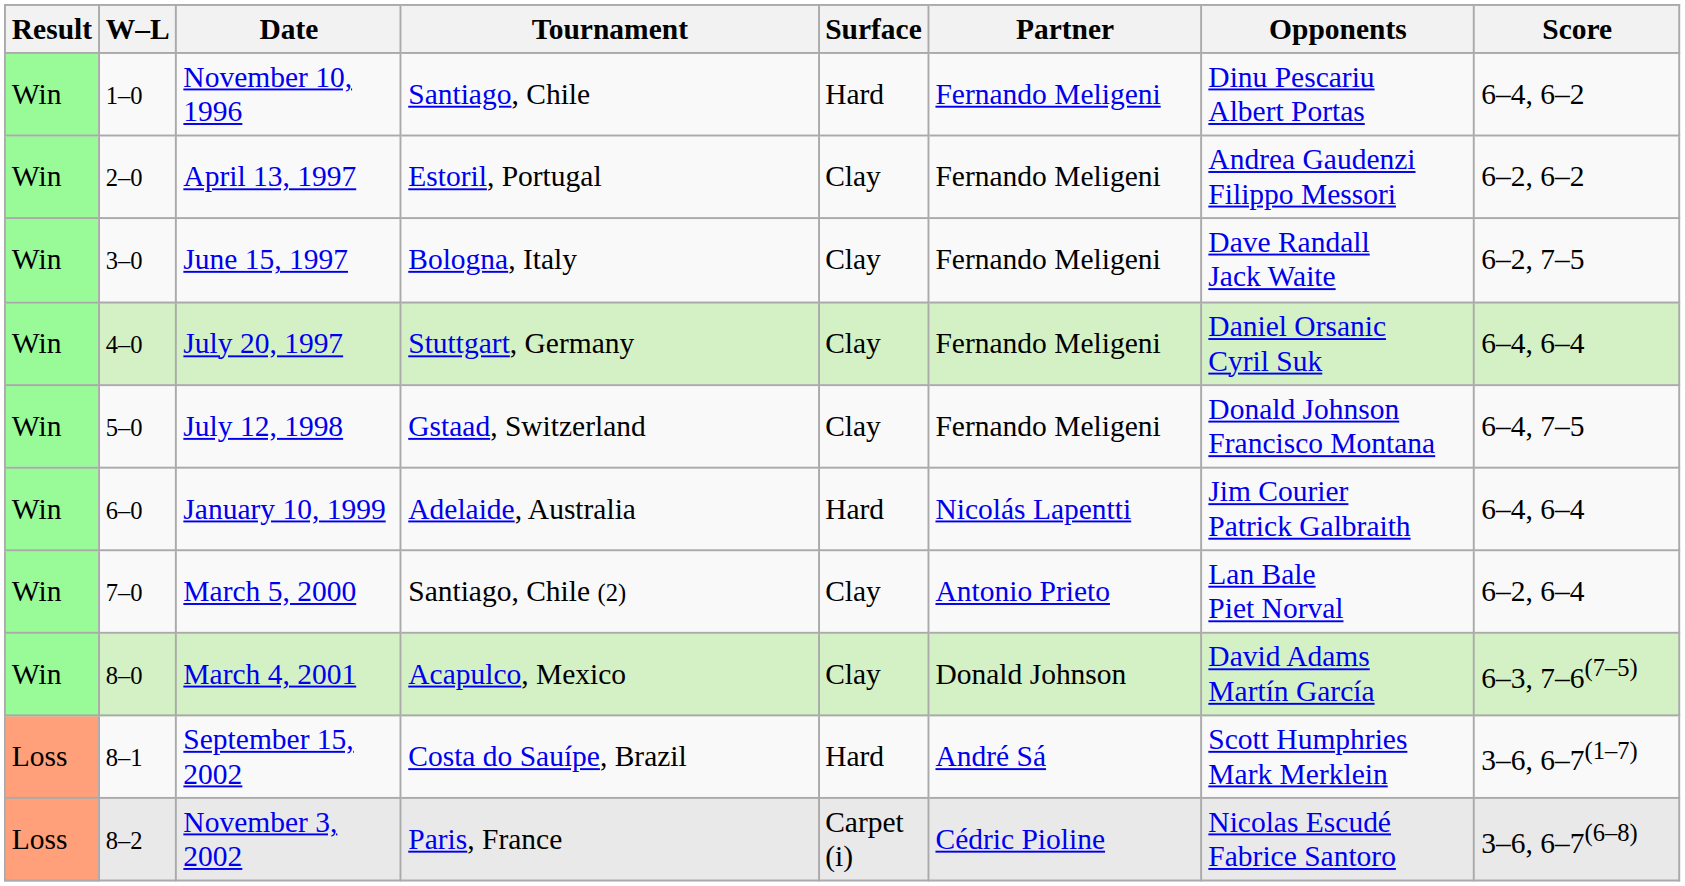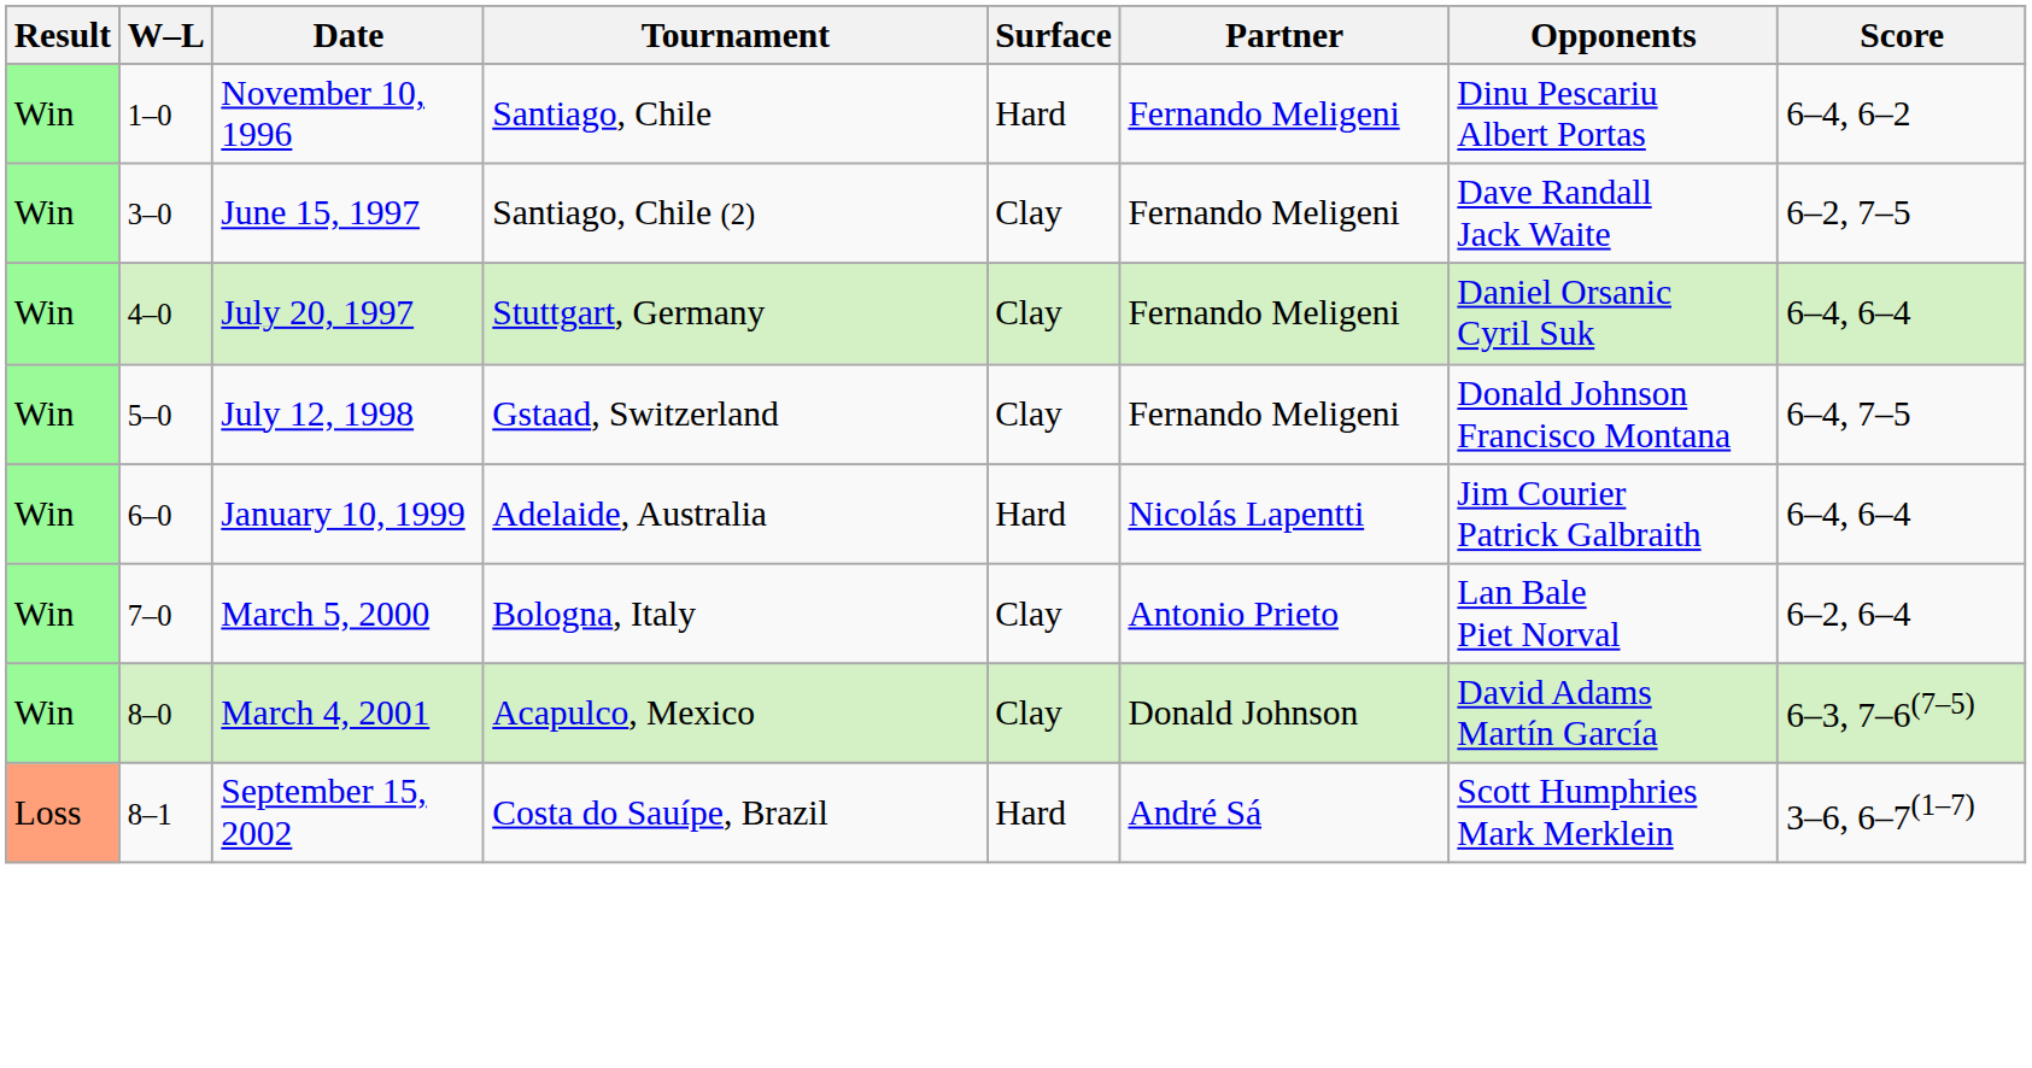- row: Win | 2–0 | April 13, 1997 | Estoril, Portugal | Clay | Fernando Meligeni | Andrea Gaudenzi Filippo Messori | 6–2, 6–2
June 15, 1997 | Tournament: Bologna, Italy -> Santiago, Chile (2)
March 5, 2000 | Tournament: Santiago, Chile (2) -> Bologna, Italy
- row: Loss | 8–2 | November 3, 2002 | Paris, France | Carpet (i) | Cédric Pioline | Nicolas Escudé Fabrice Santoro | 3–6, 6–7(6–8)
